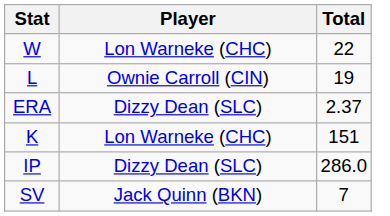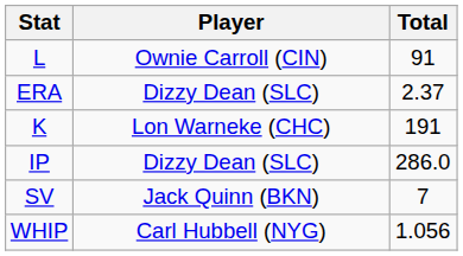- row: W | Lon Warneke (CHC) | 22
L | Total: 19 -> 91
K | Total: 151 -> 191
+ row: WHIP | Carl Hubbell (NYG) | 1.056
